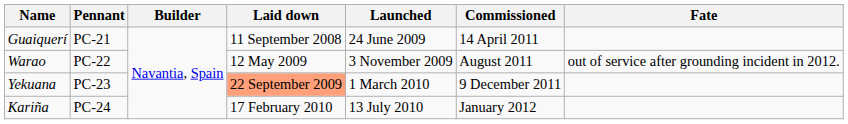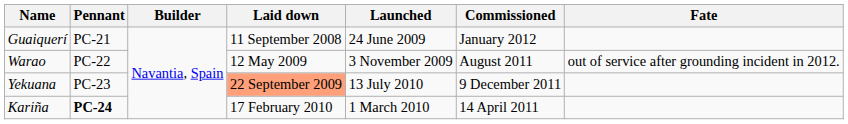Guaiquerí | Commissioned: 14 April 2011 -> January 2012
Yekuana | Launched: 1 March 2010 -> 13 July 2010
Kariña | Pennant: normal -> bold
Kariña | Launched: 13 July 2010 -> 1 March 2010
Kariña | Commissioned: January 2012 -> 14 April 2011
